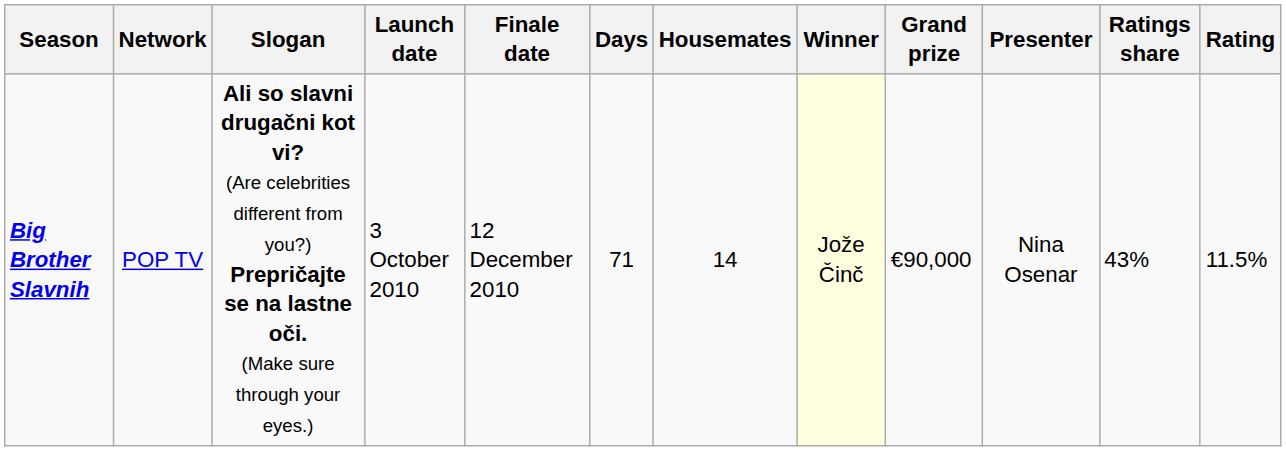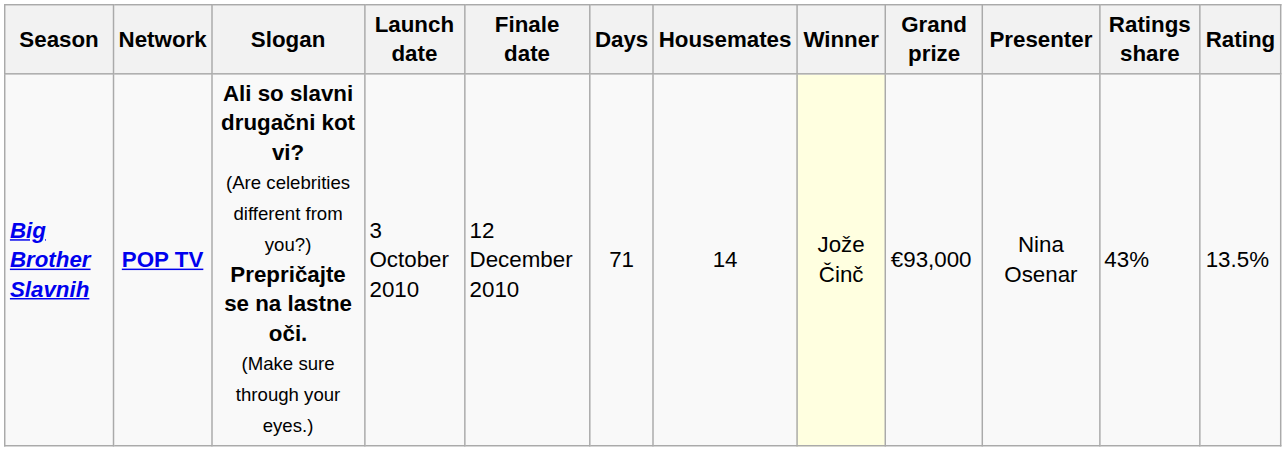Big Brother Slavnih | Network: normal -> bold
Big Brother Slavnih | Grand prize: €90,000 -> €93,000
Big Brother Slavnih | Rating: 11.5% -> 13.5%
